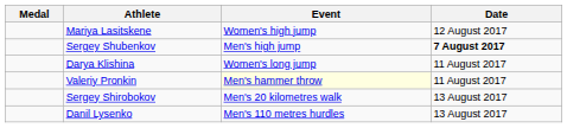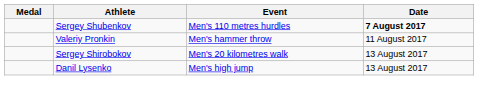- row: Mariya Lasitskene | Women's high jump | 12 August 2017
Sergey Shubenkov | Event: Men's high jump -> Men's 110 metres hurdles
- row: Darya Klishina | Women's long jump | 11 August 2017
Valeriy Pronkin | Event: lightyellow background -> no background
Danil Lysenko | Event: Men's 110 metres hurdles -> Men's high jump
